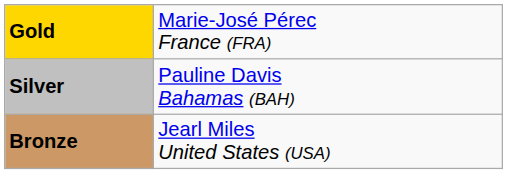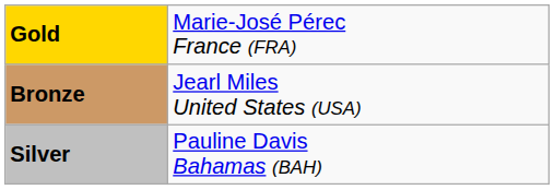rows swapped: Silver <-> Bronze
